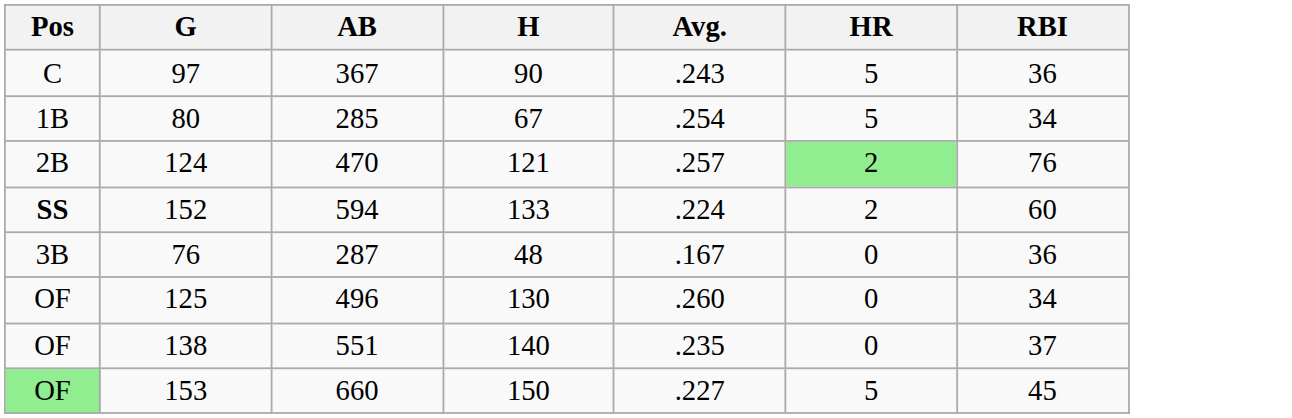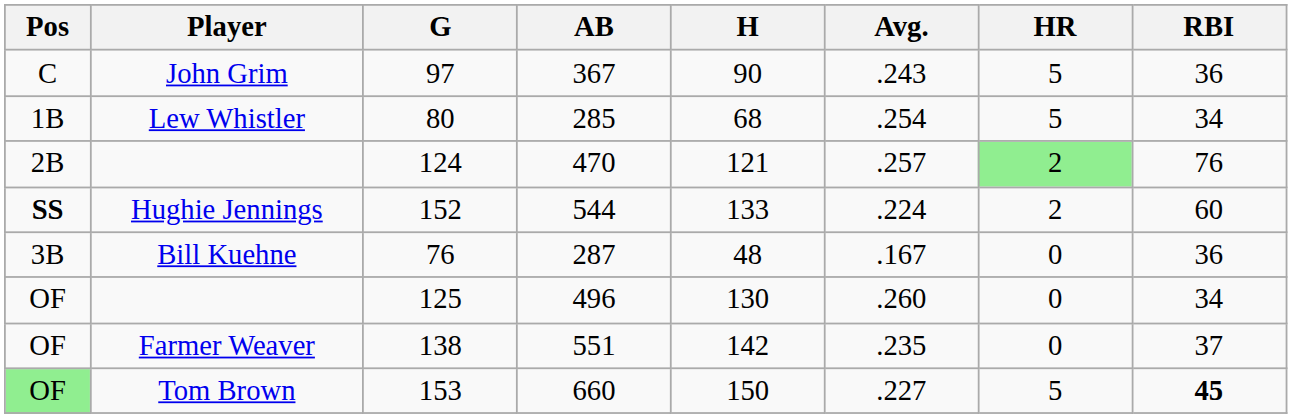+ column: Player | John Grim | Lew Whistler | Hughie Jennings | Bill Kuehne | Farmer Weaver | Tom Brown
80 | H: 67 -> 68
152 | AB: 594 -> 544
138 | H: 140 -> 142
153 | RBI: normal -> bold
